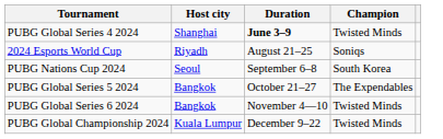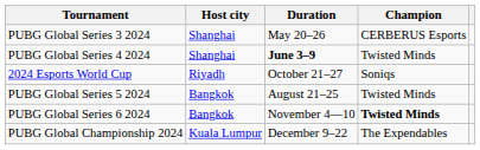+ row: PUBG Global Series 3 2024 | Shanghai | May 20–26 | CERBERUS Esports
2024 Esports World Cup | Duration: August 21–25 -> October 21–27
- row: PUBG Nations Cup 2024 | Seoul | September 6–8 | South Korea
PUBG Global Series 5 2024 | Duration: October 21–27 -> August 21–25
PUBG Global Series 5 2024 | Champion: The Expendables -> Twisted Minds
PUBG Global Series 6 2024 | Champion: normal -> bold
PUBG Global Championship 2024 | Champion: Twisted Minds -> The Expendables
